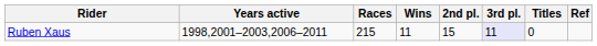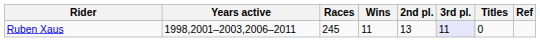Ruben Xaus | Races: 215 -> 245
Ruben Xaus | 2nd pl.: 15 -> 13
